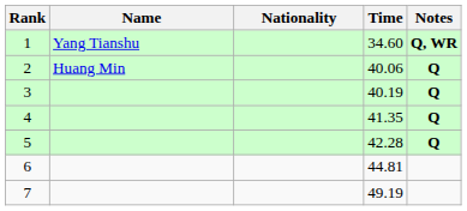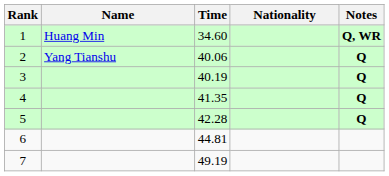columns swapped: Nationality <-> Time
1 | Name: Yang Tianshu -> Huang Min
2 | Name: Huang Min -> Yang Tianshu
